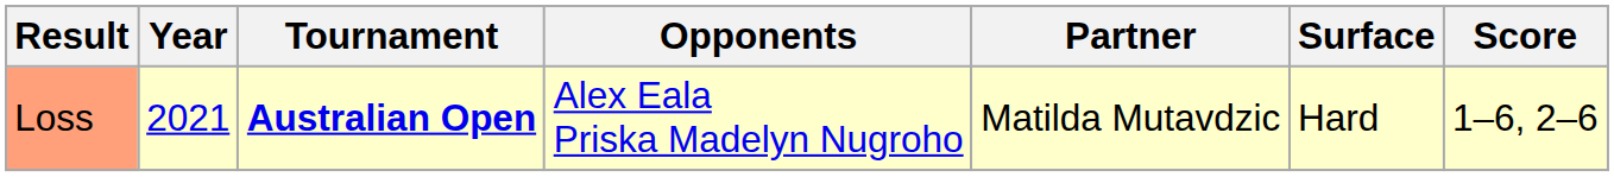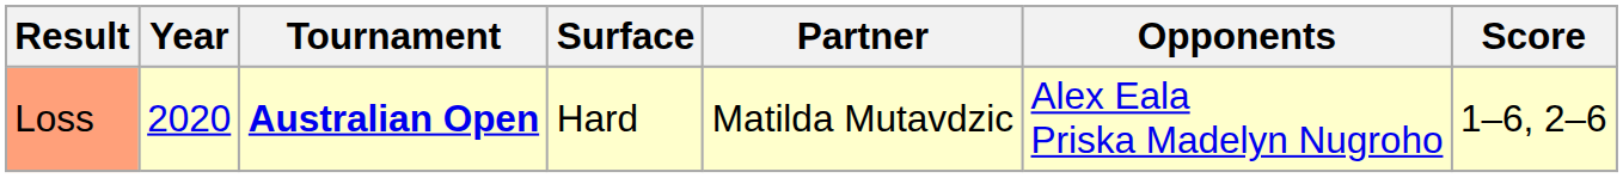columns swapped: Surface <-> Opponents
Loss | Year: 2021 -> 2020
